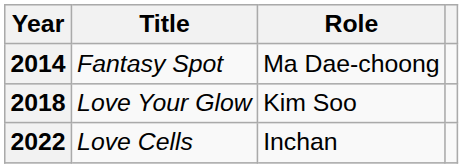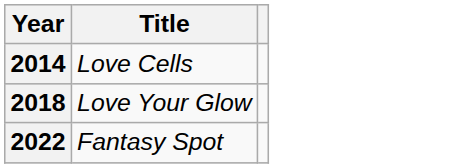- column: Role | Ma Dae-choong | Kim Soo | Inchan
2014 | Title: Fantasy Spot -> Love Cells
2022 | Title: Love Cells -> Fantasy Spot
